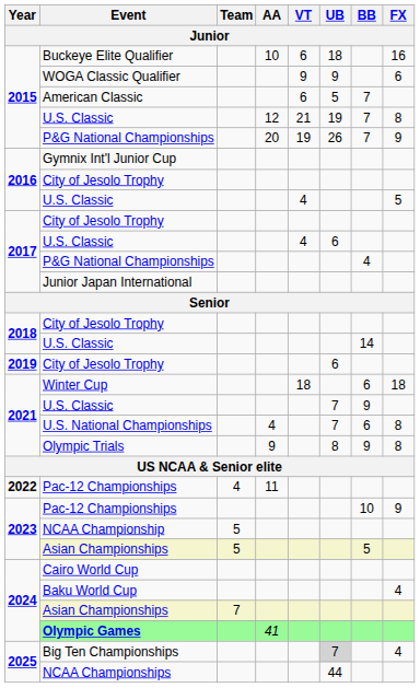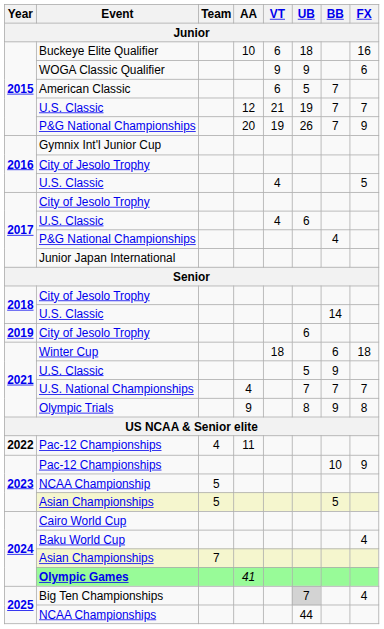2015 / U.S. Classic | FX: 8 -> 7
2021 / U.S. Classic | UB: 7 -> 5
U.S. National Championships | BB: 6 -> 7
U.S. National Championships | FX: 8 -> 7
